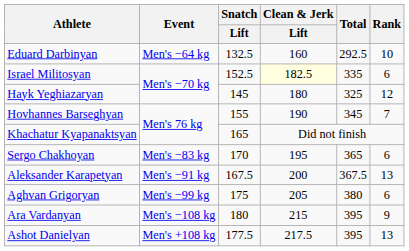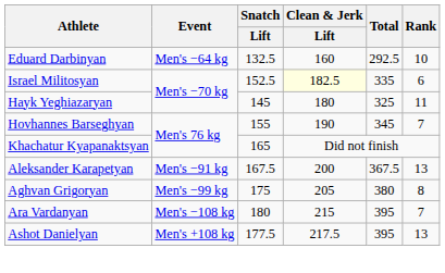Hayk Yeghiazaryan | Rank: 12 -> 11
- row: Sergo Chakhoyan | Men's −83 kg | 170 | 195 | 365 | 6
Aghvan Grigoryan | Rank: 6 -> 8
Ara Vardanyan | Rank: 9 -> 7
